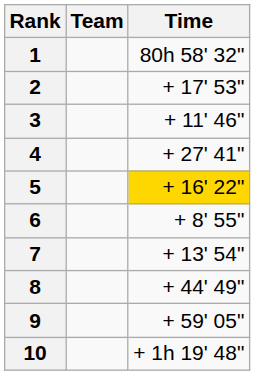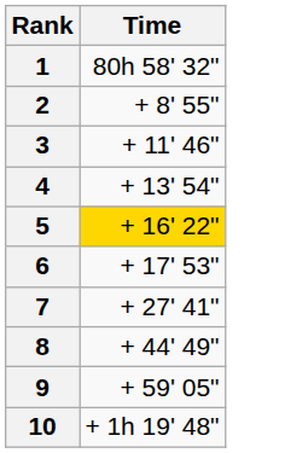- column: Team
2 | Time: + 17' 53" -> + 8' 55"
4 | Time: + 27' 41" -> + 13' 54"
6 | Time: + 8' 55" -> + 17' 53"
7 | Time: + 13' 54" -> + 27' 41"
